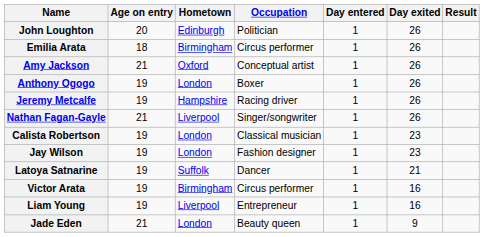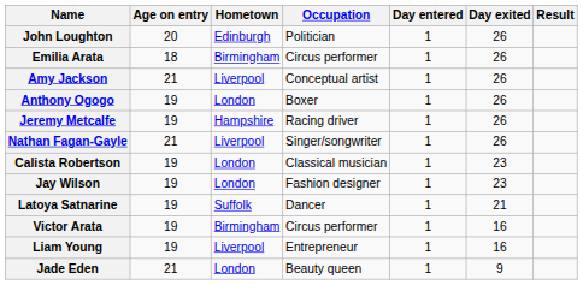Amy Jackson | Hometown: Oxford -> Liverpool
